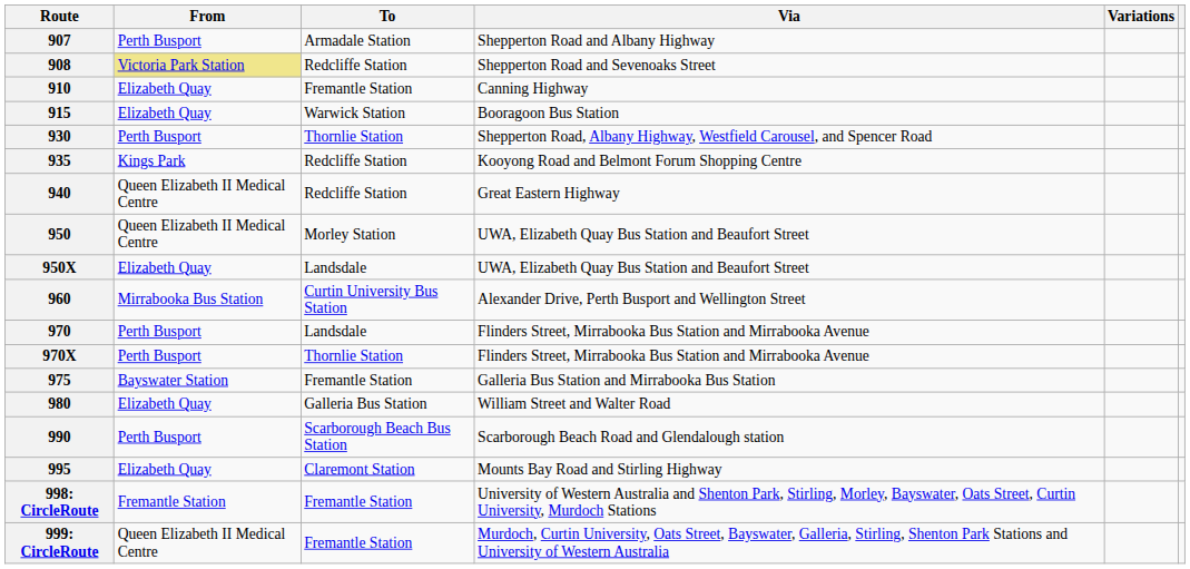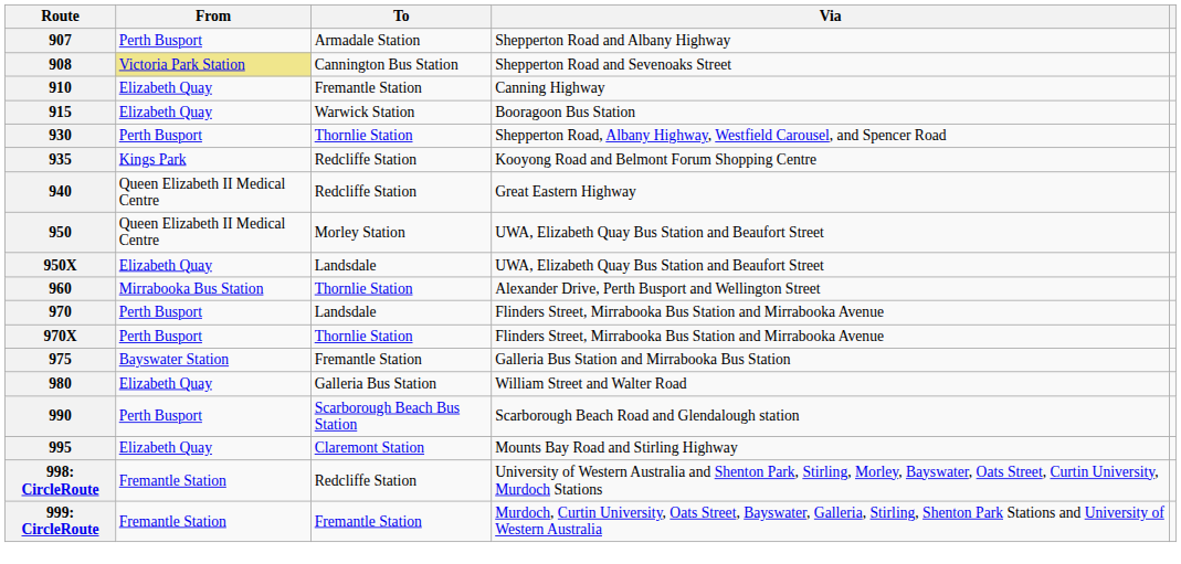- column: Variations
908 | To: Redcliffe Station -> Cannington Bus Station
960 | To: Curtin University Bus Station -> Thornlie Station
998: CircleRoute | To: Fremantle Station -> Redcliffe Station
999: CircleRoute | From: Queen Elizabeth II Medical Centre -> Fremantle Station
